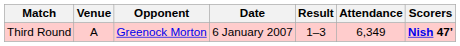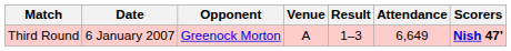columns swapped: Date <-> Venue
Third Round | Attendance: 6,349 -> 6,649
